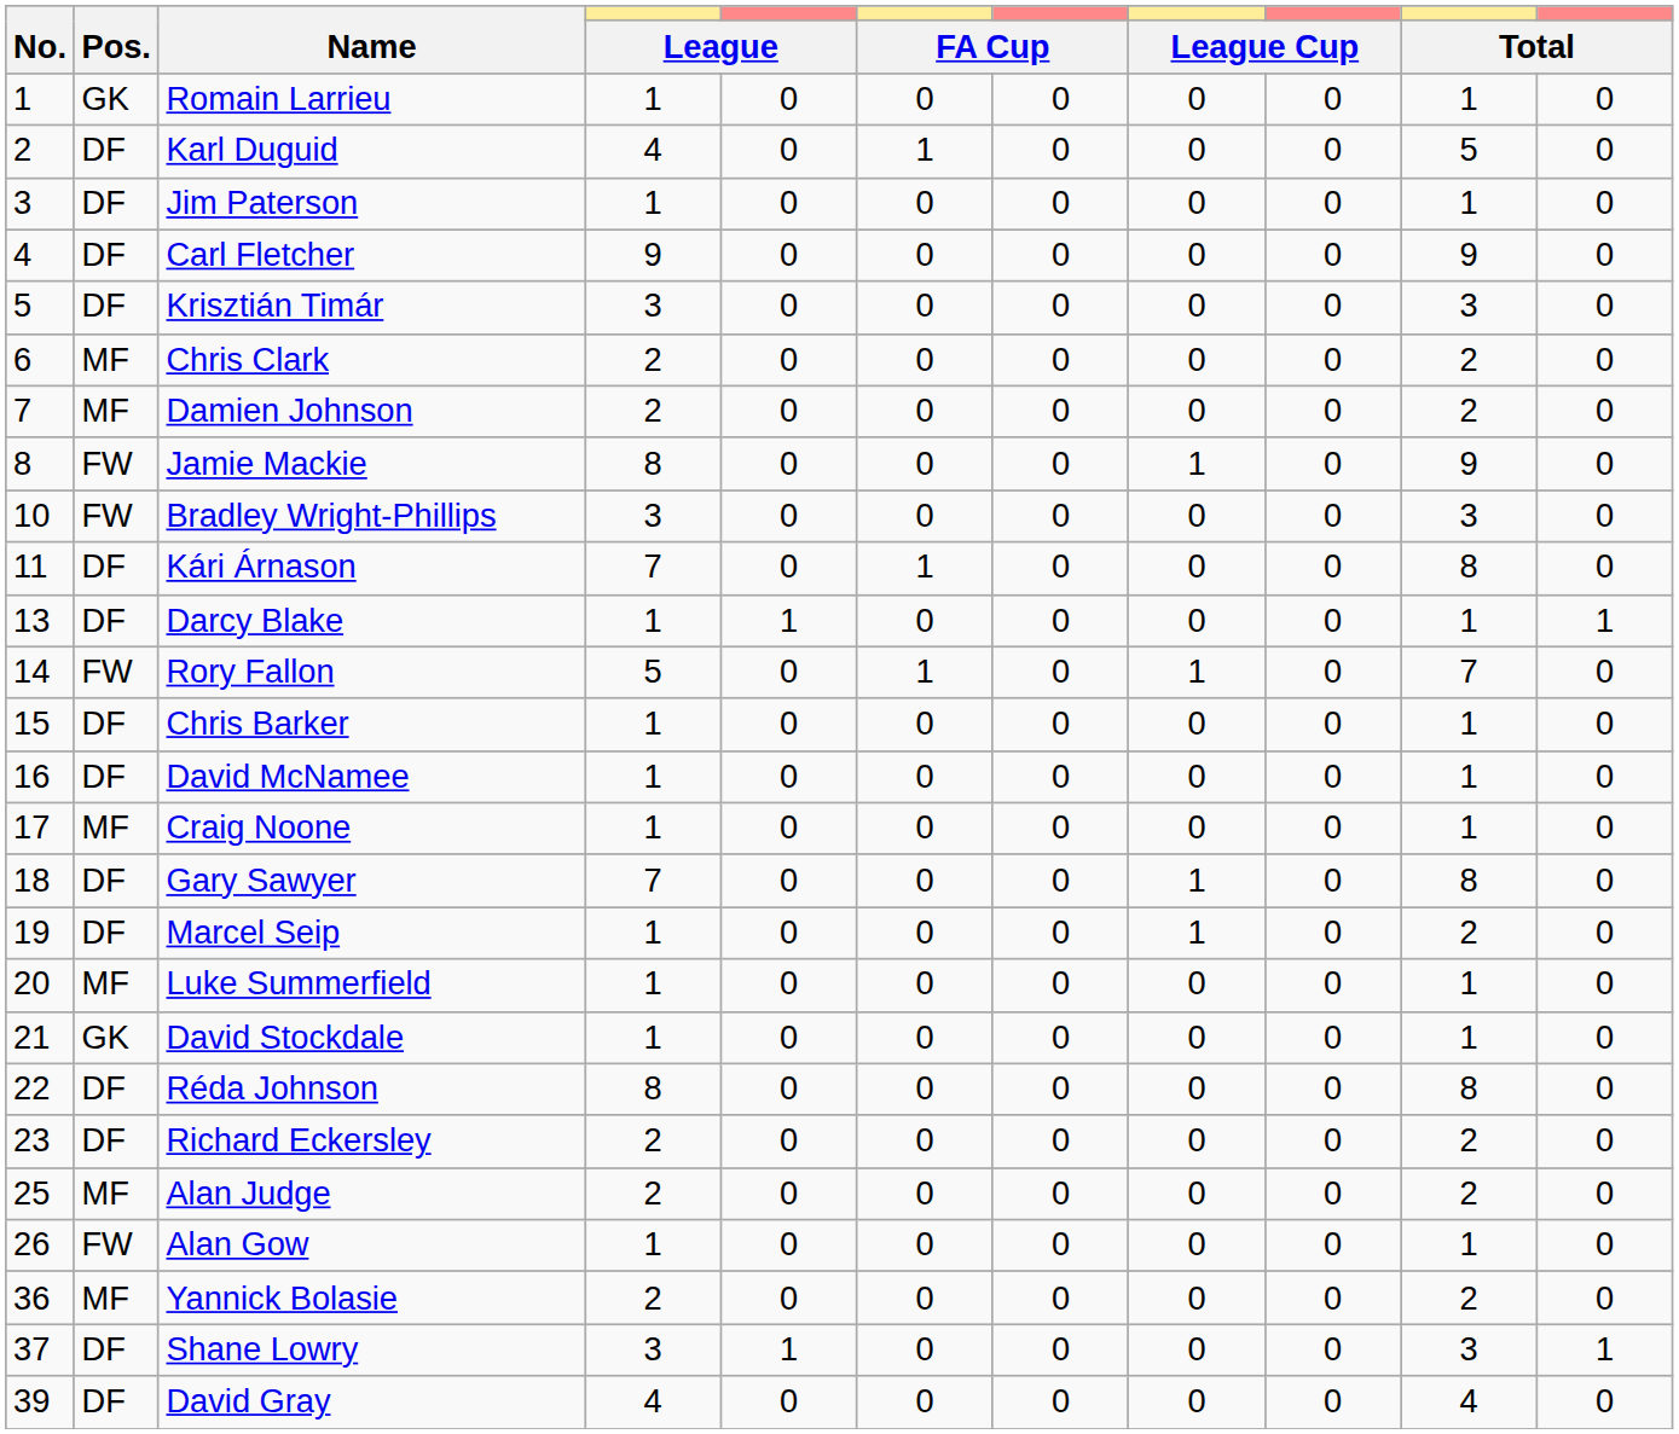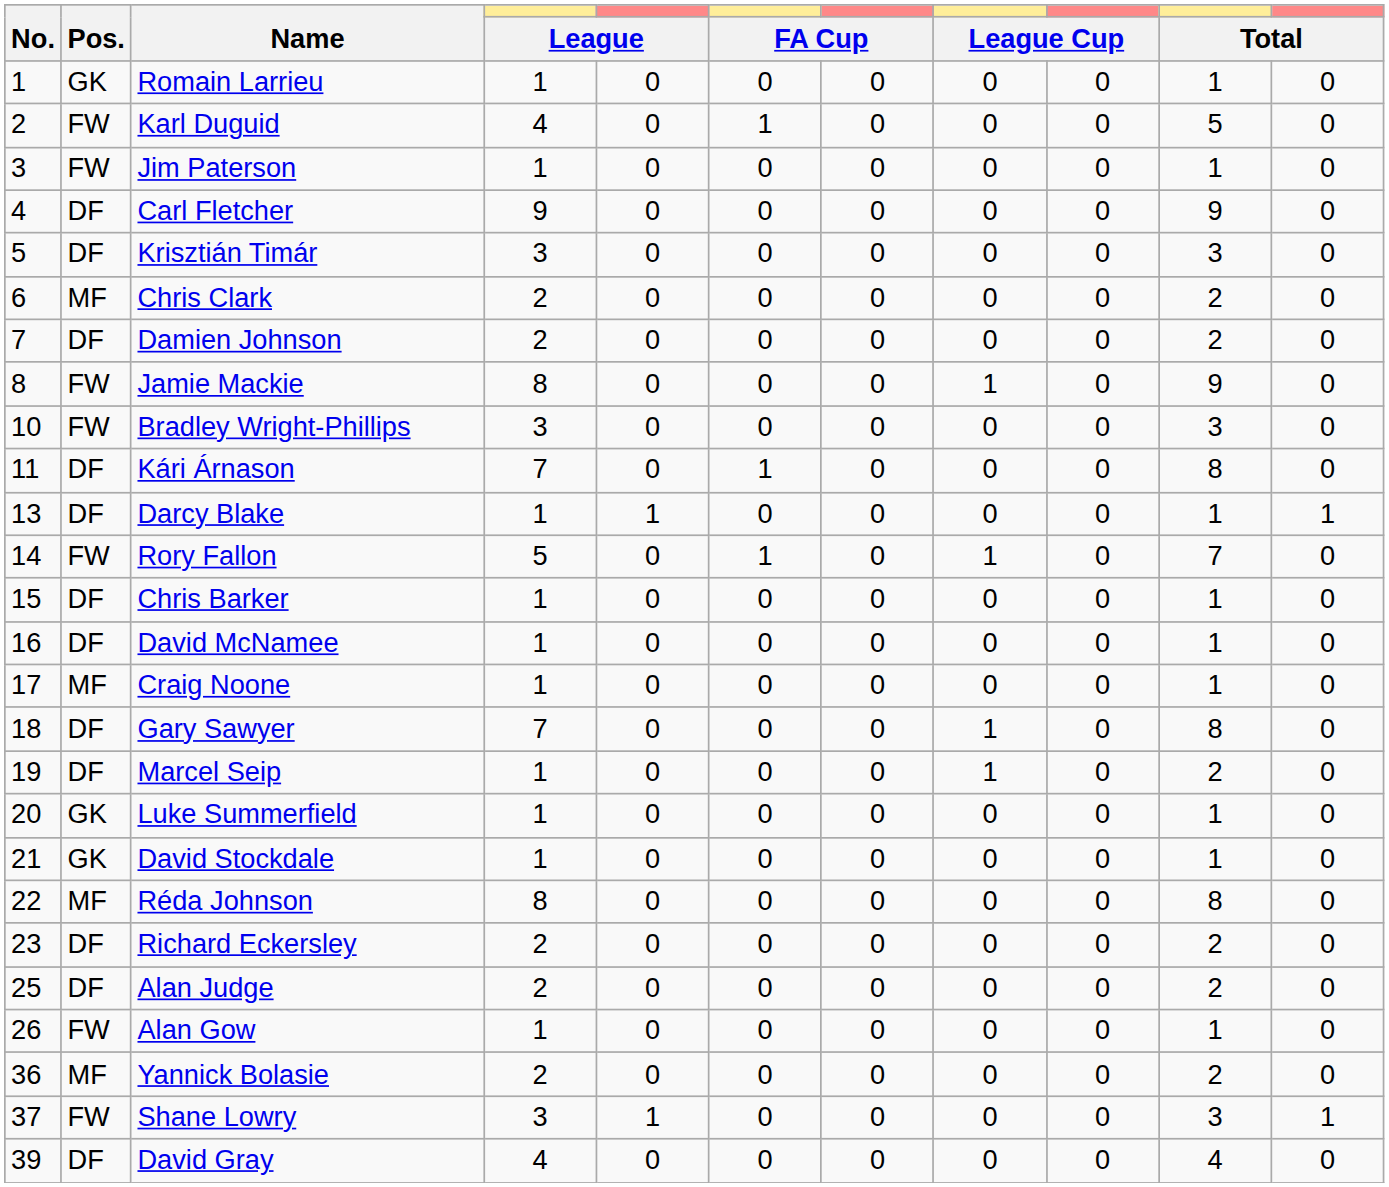Karl Duguid | Pos.: DF -> FW
Jim Paterson | Pos.: DF -> FW
Damien Johnson | Pos.: MF -> DF
Luke Summerfield | Pos.: MF -> GK
Réda Johnson | Pos.: DF -> MF
Alan Judge | Pos.: MF -> DF
Shane Lowry | Pos.: DF -> FW
